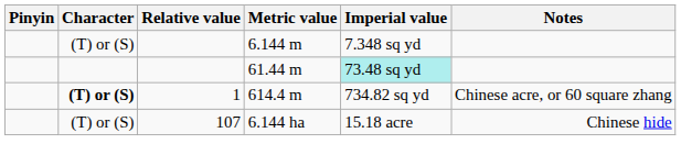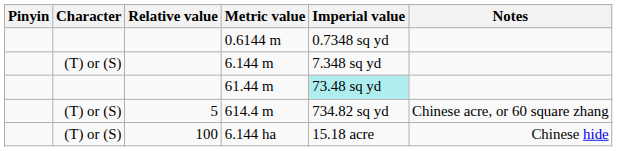+ row: 0.6144 m | 0.7348 sq yd
614.4 m | Character: bold -> normal
614.4 m | Relative value: 1 -> 5
6.144 ha | Relative value: 107 -> 100
